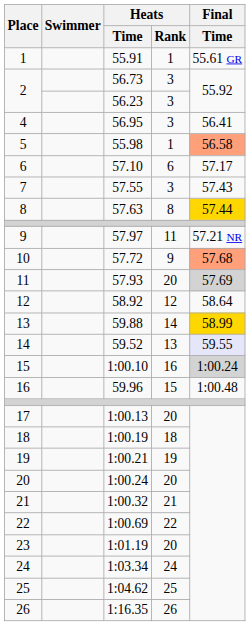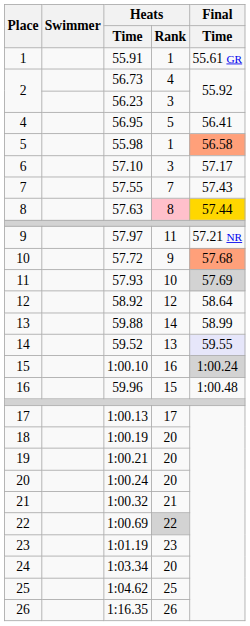56.73 | Heats / Rank: 3 -> 4
56.95 | Heats / Rank: 3 -> 5
57.10 | Heats / Rank: 6 -> 3
57.55 | Heats / Rank: 3 -> 7
57.63 | Heats / Rank: no background -> pink background
57.93 | Heats / Rank: 20 -> 10
59.88 | Final / Time: gold background -> no background
1:00.13 | Heats / Rank: 20 -> 17
1:00.19 | Heats / Rank: 18 -> 20
1:00.21 | Heats / Rank: 19 -> 20
1:00.69 | Heats / Rank: no background -> lightgrey background
1:01.19 | Heats / Rank: 20 -> 23
1:03.34 | Heats / Rank: 24 -> 20
